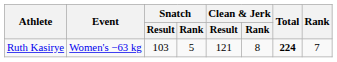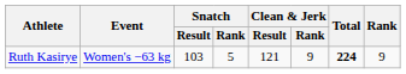Ruth Kasirye | Clean & Jerk / Rank: 8 -> 9
Ruth Kasirye | Rank: 7 -> 9
